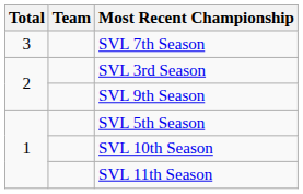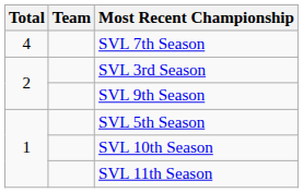SVL 7th Season | Total: 3 -> 4
